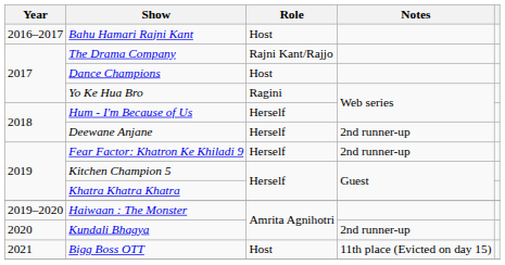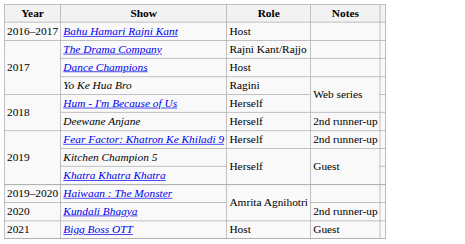Bigg Boss OTT | Notes: 11th place (Evicted on day 15) -> Guest
